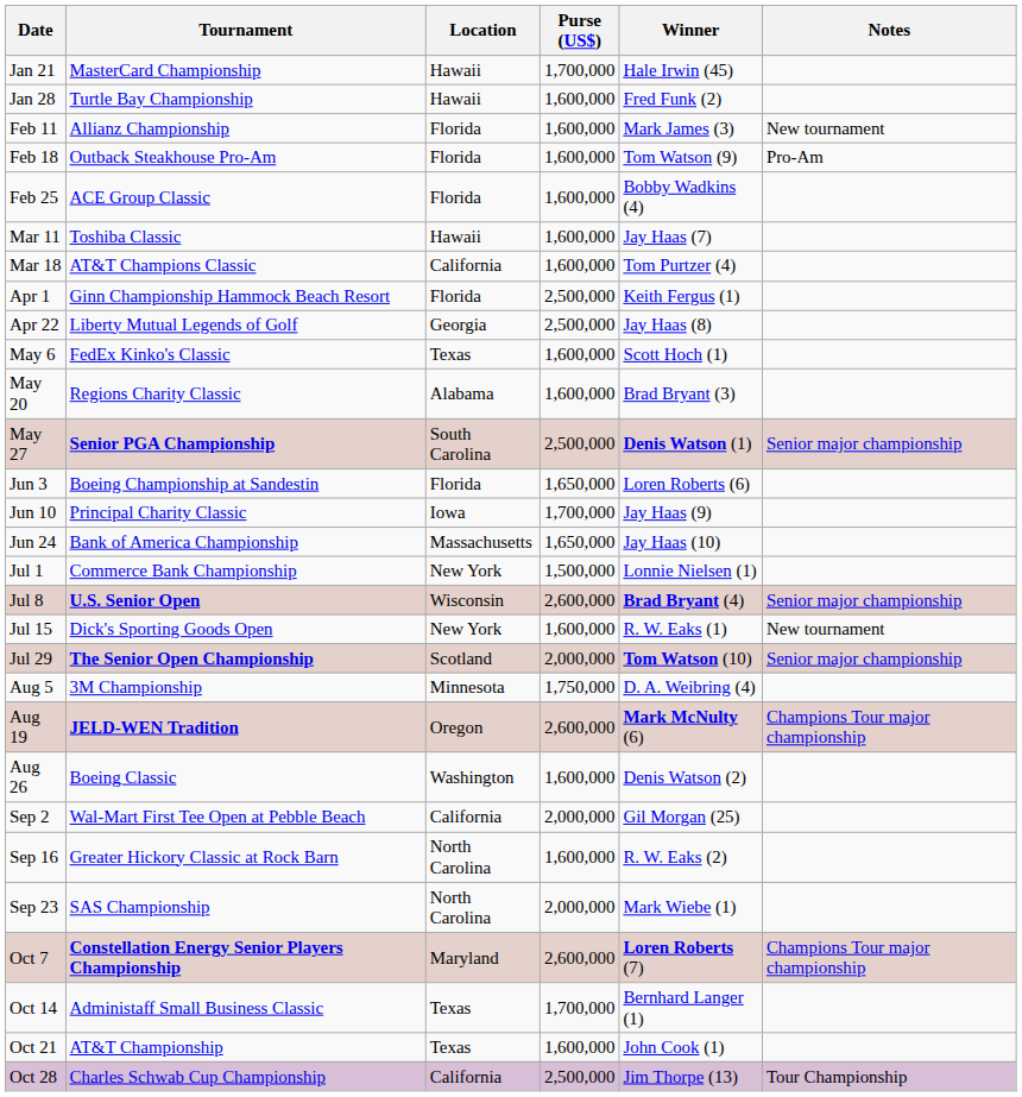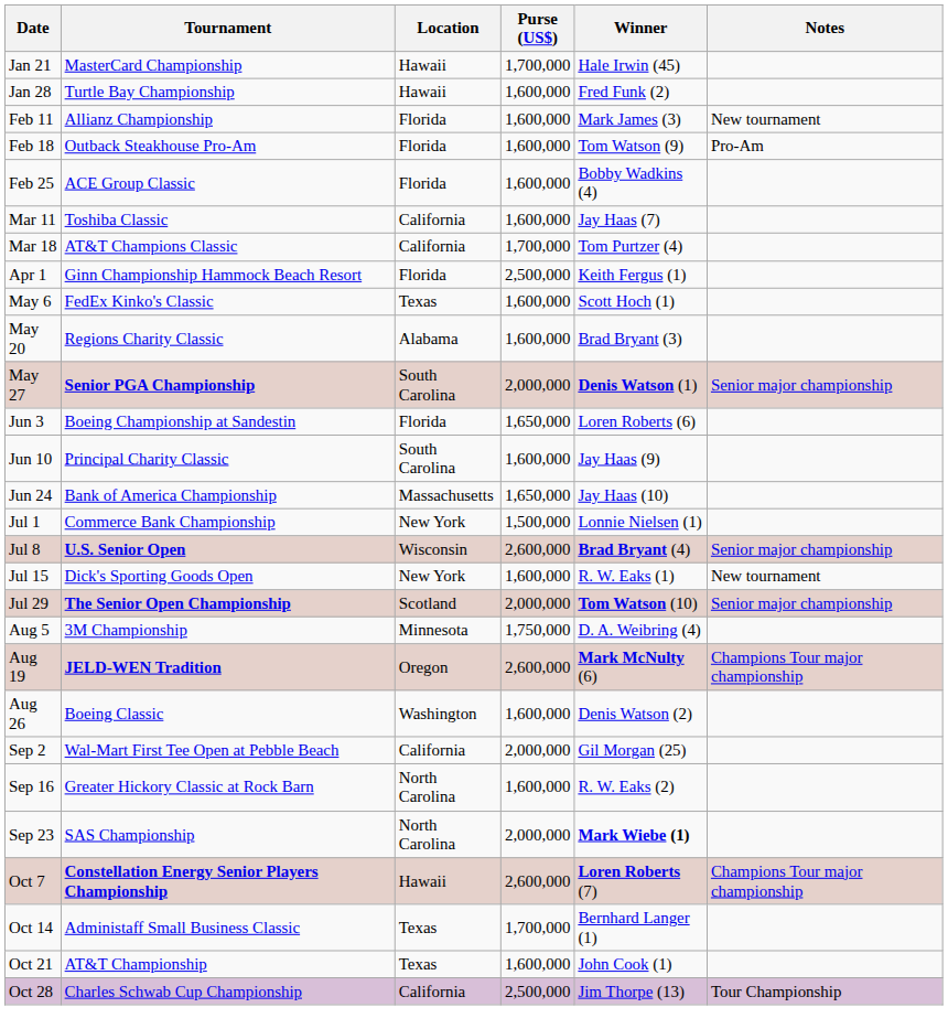Mar 11 | Location: Hawaii -> California
Mar 18 | Purse (US$): 1,600,000 -> 1,700,000
- row: Apr 22 | Liberty Mutual Legends of Golf | Georgia | 2,500,000 | Jay Haas (8)
May 27 | Purse (US$): 2,500,000 -> 2,000,000
Jun 10 | Location: Iowa -> South Carolina
Jun 10 | Purse (US$): 1,700,000 -> 1,600,000
Sep 23 | Winner: normal -> bold
Oct 7 | Location: Maryland -> Hawaii
